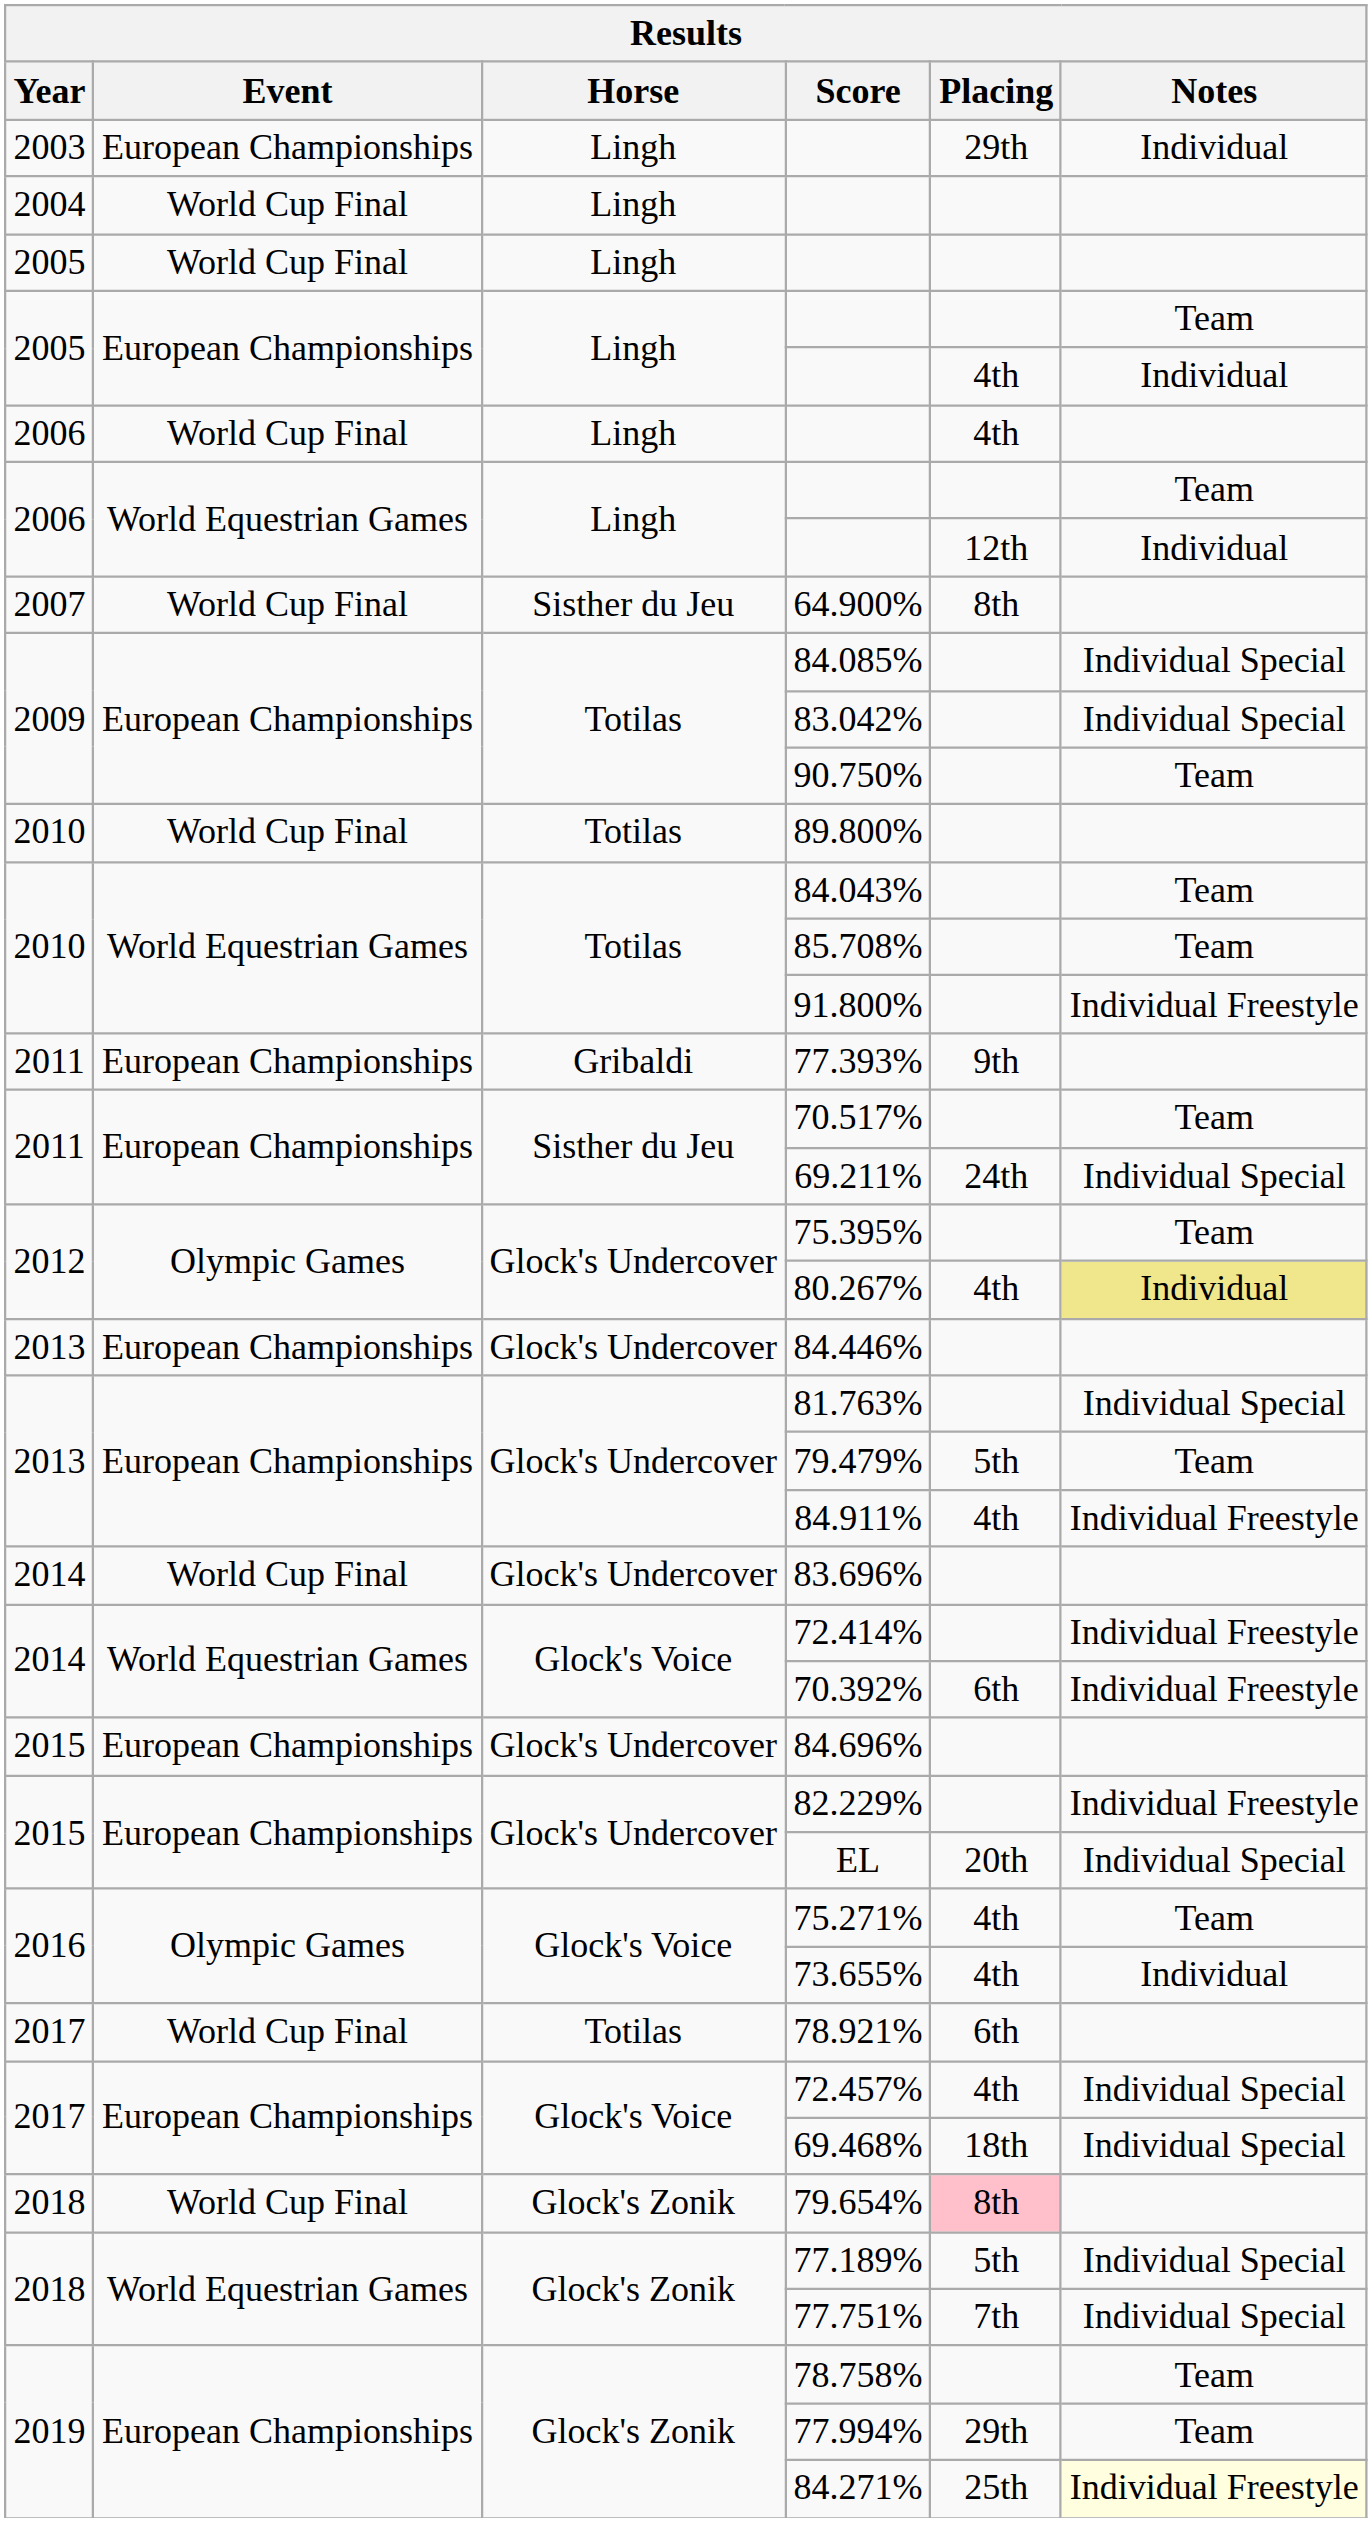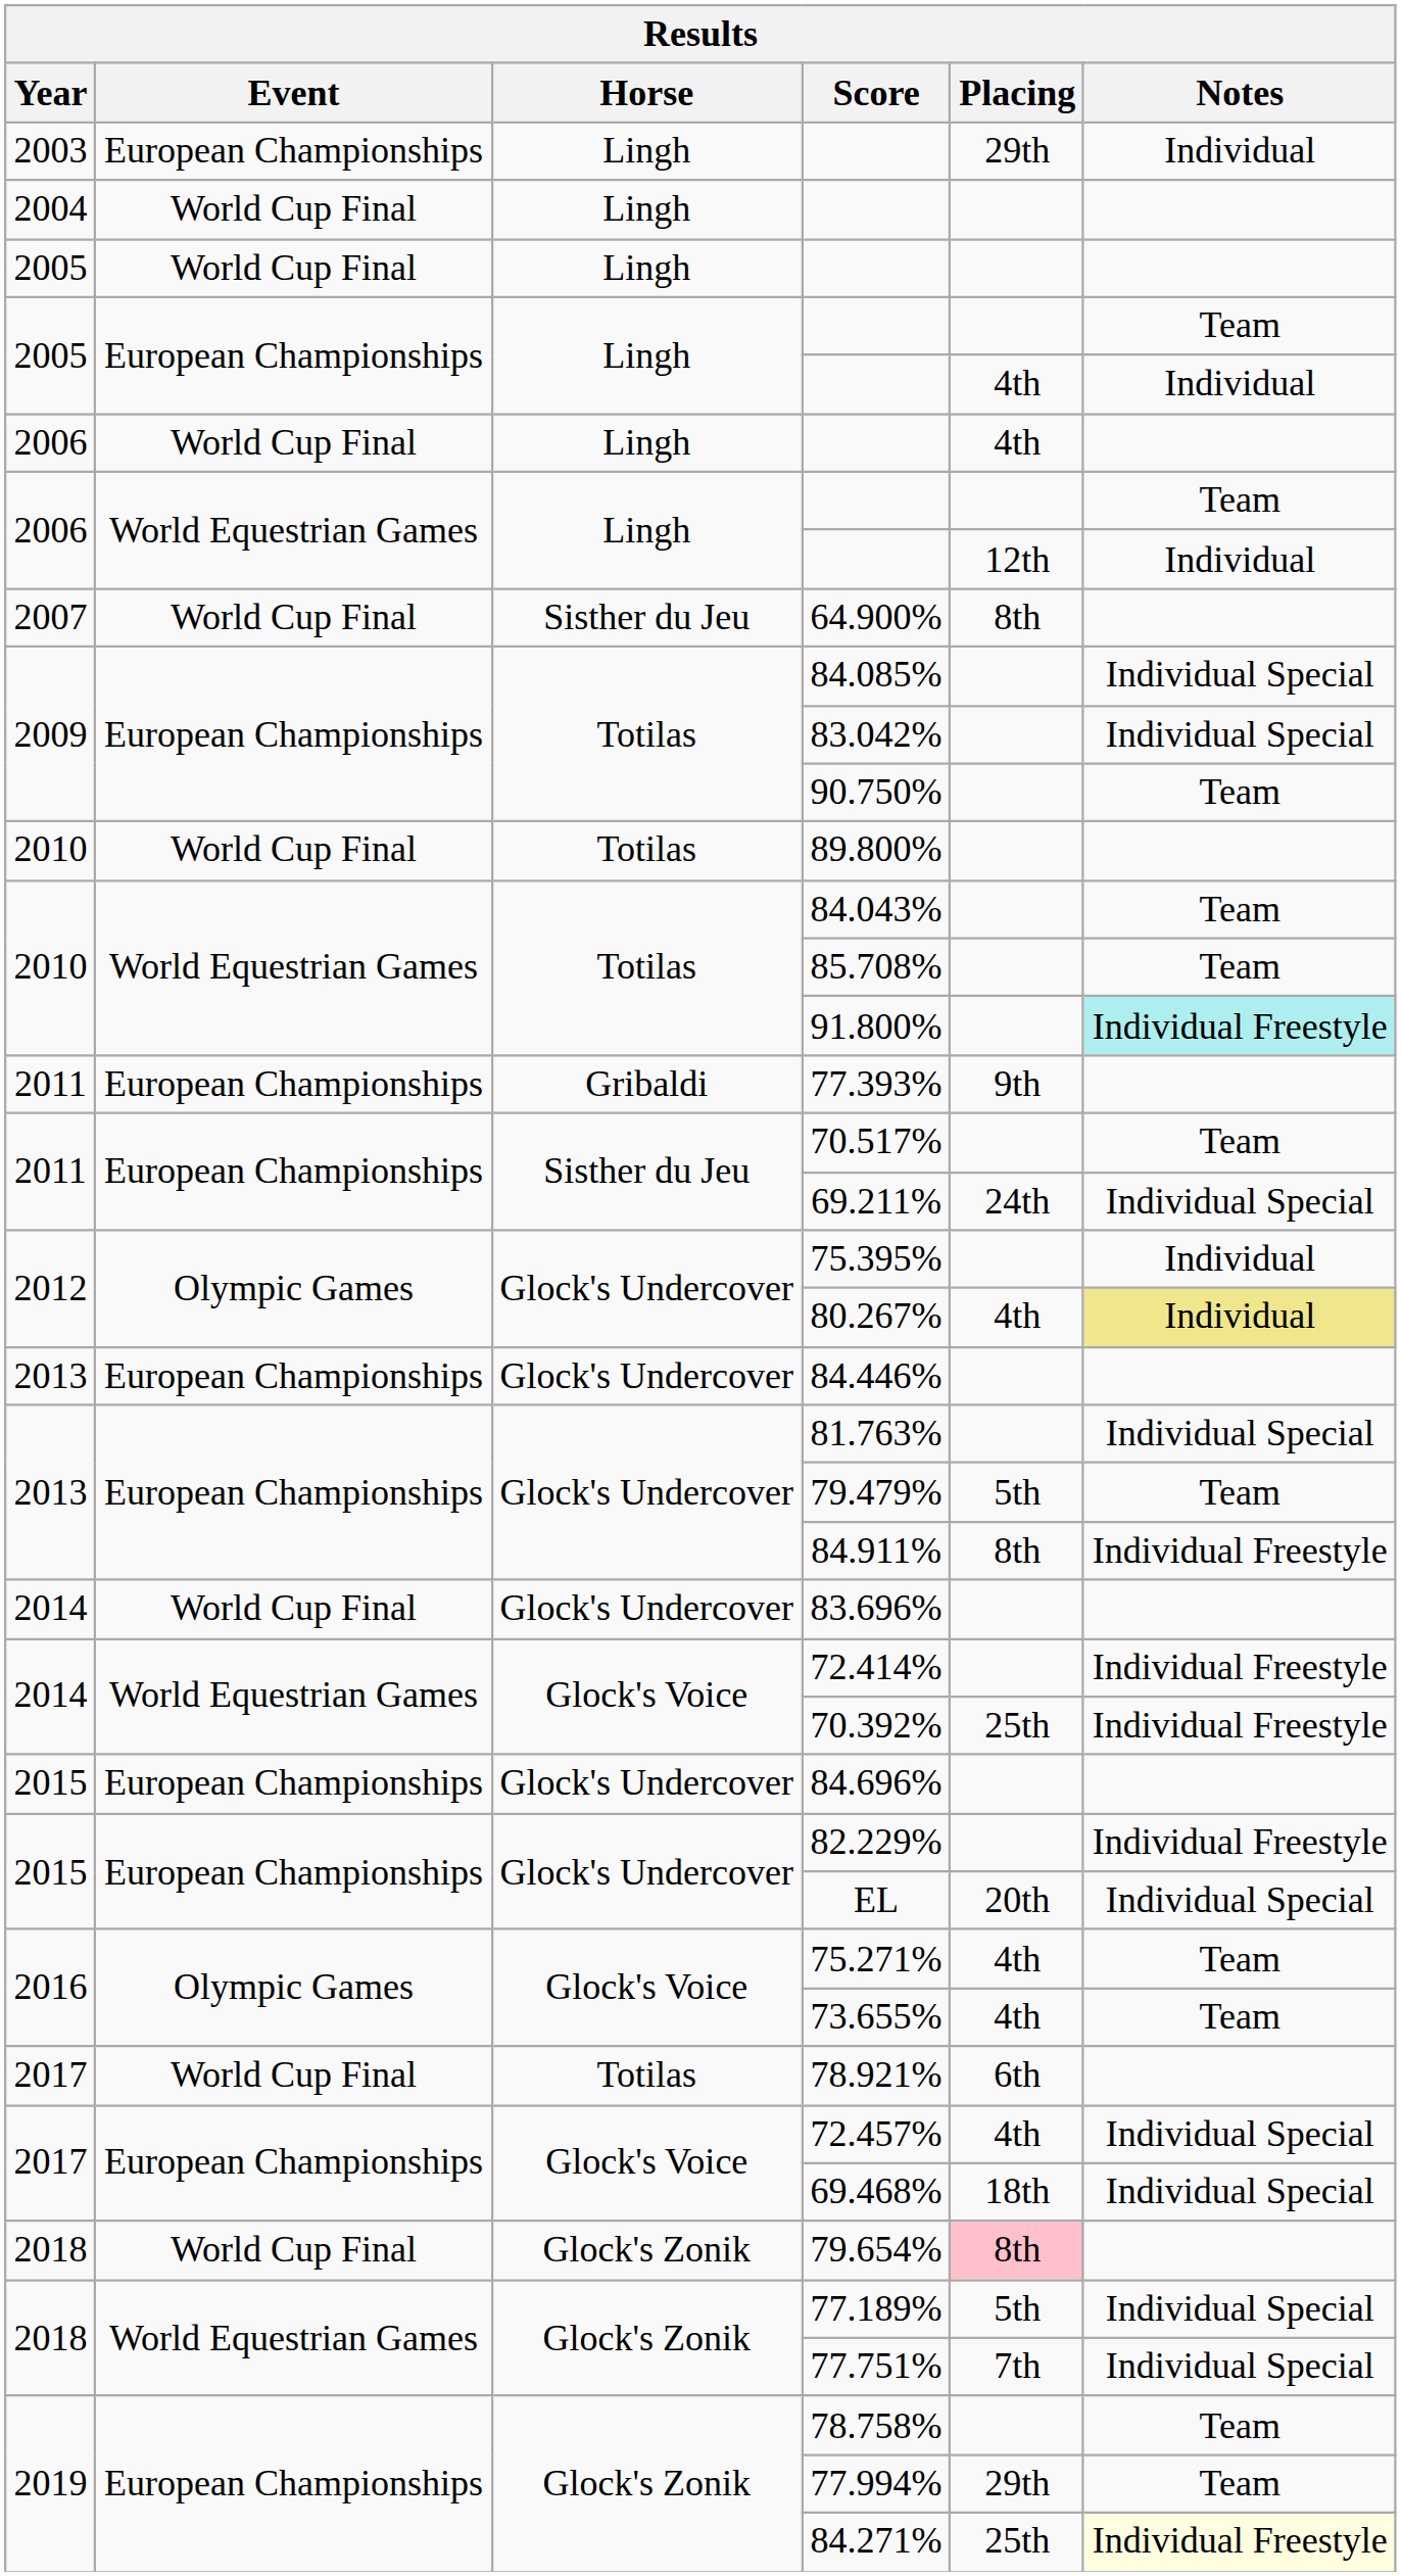91.800% | Notes: no background -> paleturquoise background
75.395% | Notes: Team -> Individual
84.911% | Placing: 4th -> 8th
70.392% | Placing: 6th -> 25th
73.655% | Notes: Individual -> Team
